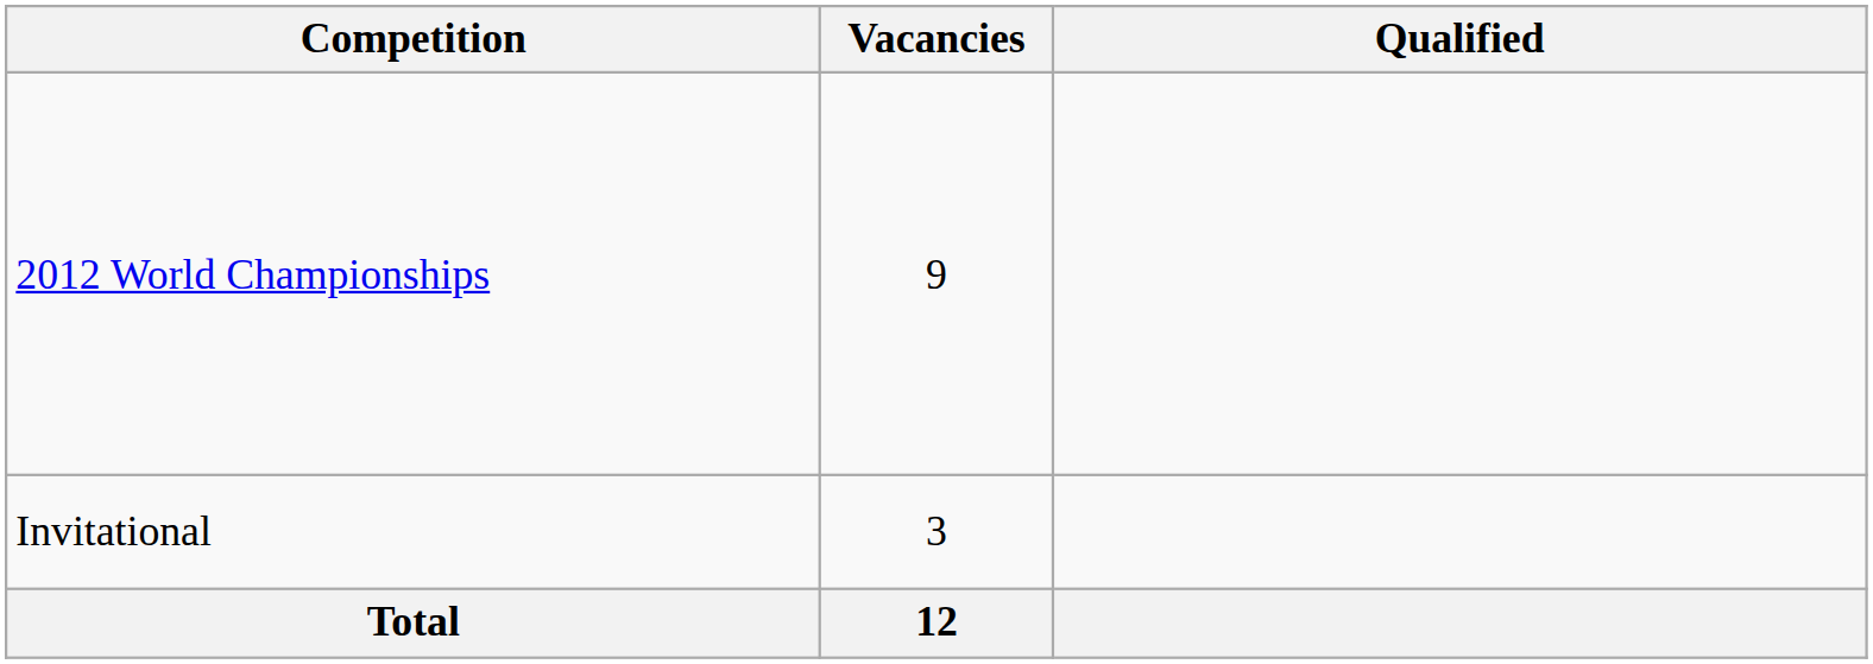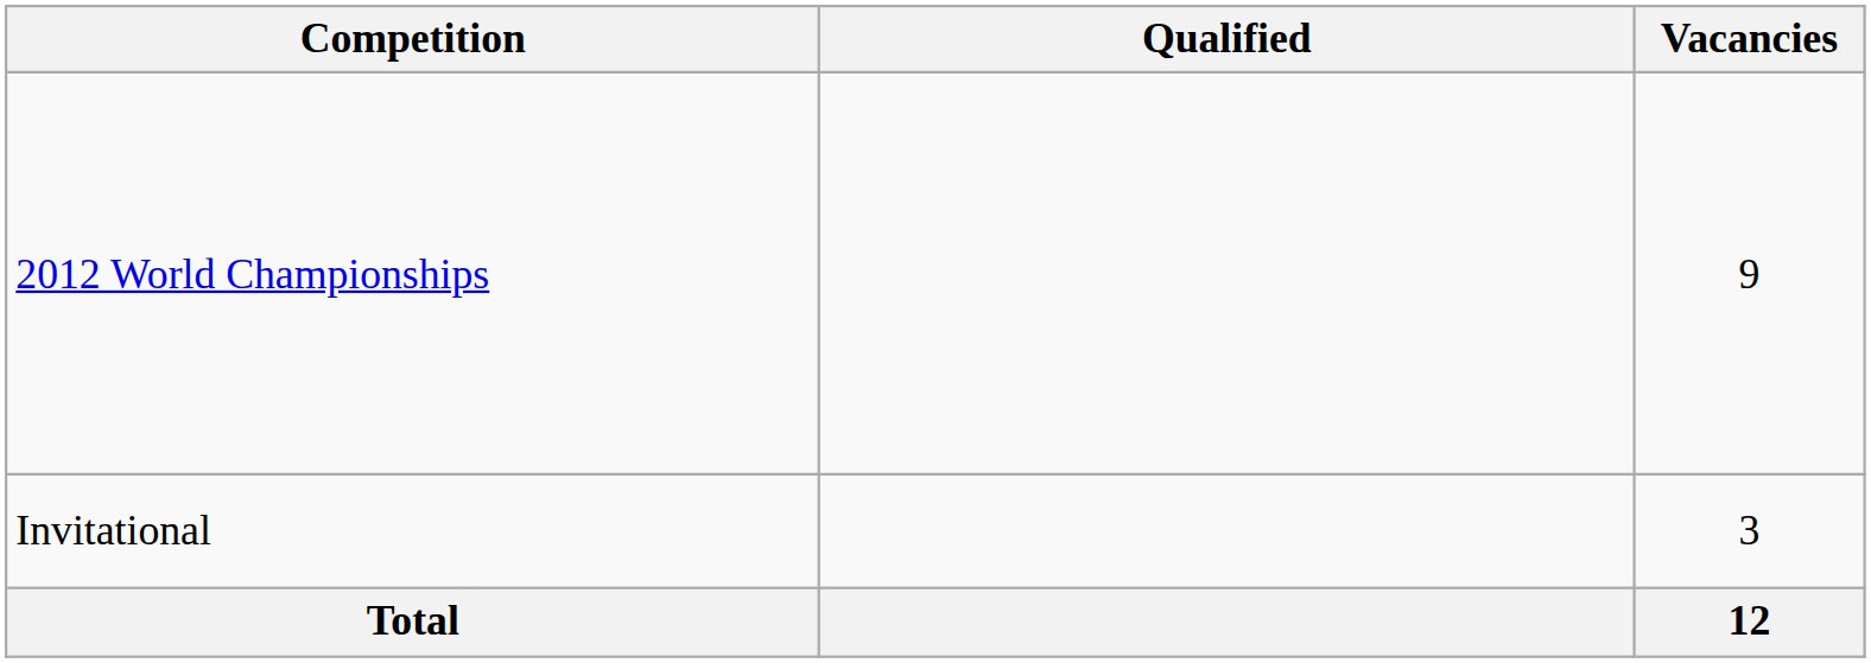columns swapped: Vacancies <-> Qualified
